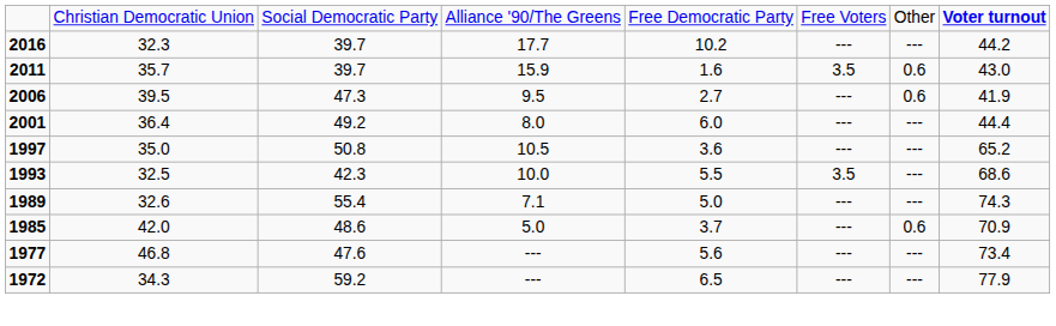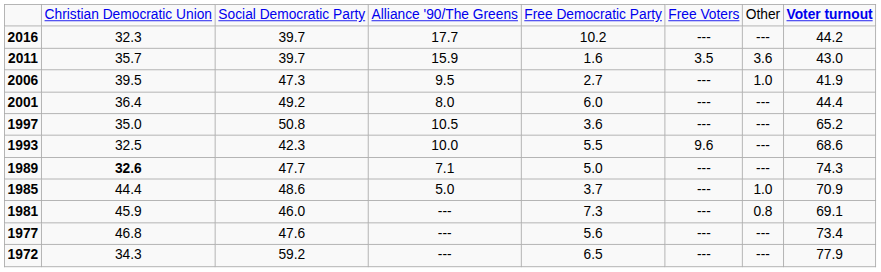2011 | column 7: 0.6 -> 3.6
2006 | column 7: 0.6 -> 1.0
1993 | column 6: 3.5 -> 9.6
1989 | column 2: normal -> bold
1989 | column 3: 55.4 -> 47.7
1985 | column 2: 42.0 -> 44.4
1985 | column 7: 0.6 -> 1.0
+ row: 1981 | 45.9 | 46.0 | --- | 7.3 | --- | 0.8 | 69.1
